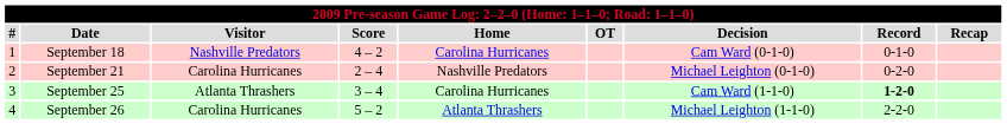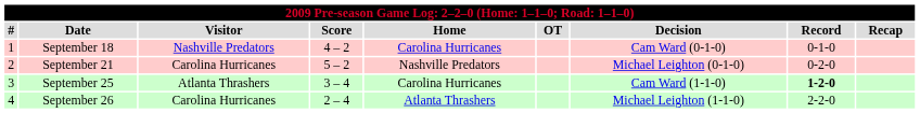September 21 | Score: 2 – 4 -> 5 – 2
September 26 | Score: 5 – 2 -> 2 – 4
